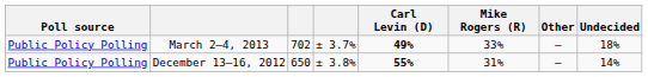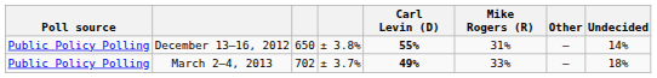rows swapped: December 13–16, 2012 <-> March 2–4, 2013
